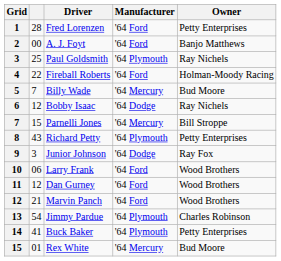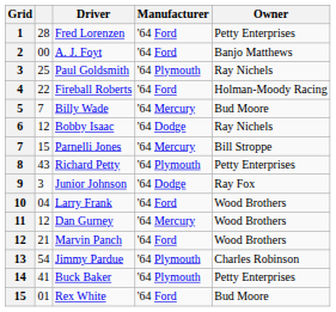Larry Frank | column 2: 06 -> 04
Dan Gurney | Manufacturer: '64 Ford -> '64 Mercury
Rex White | Manufacturer: '64 Mercury -> '64 Ford
